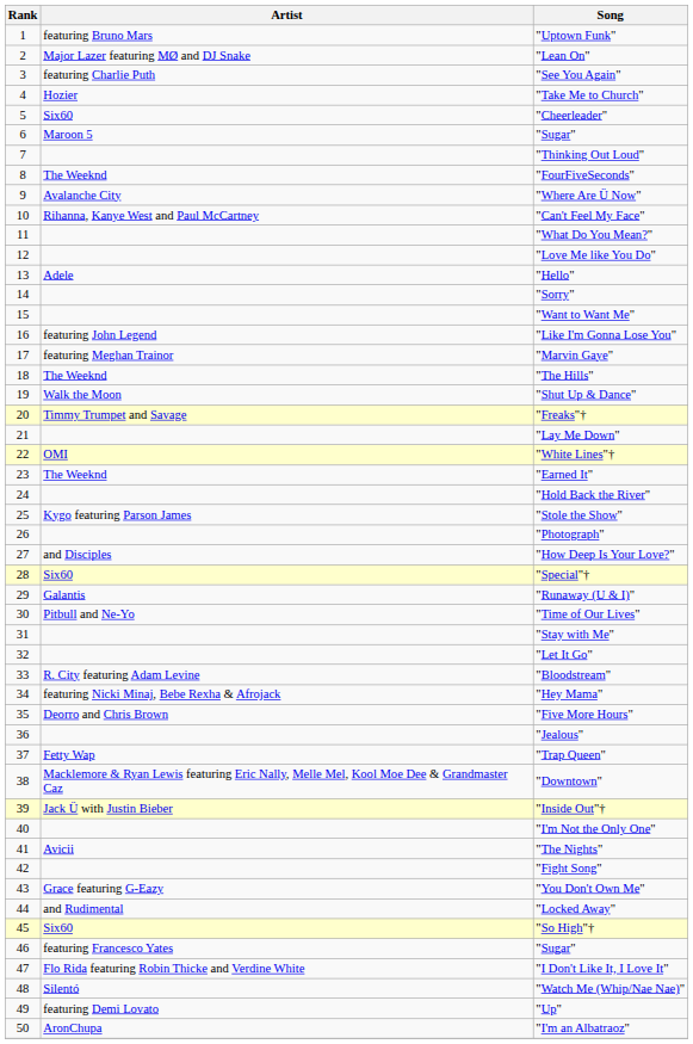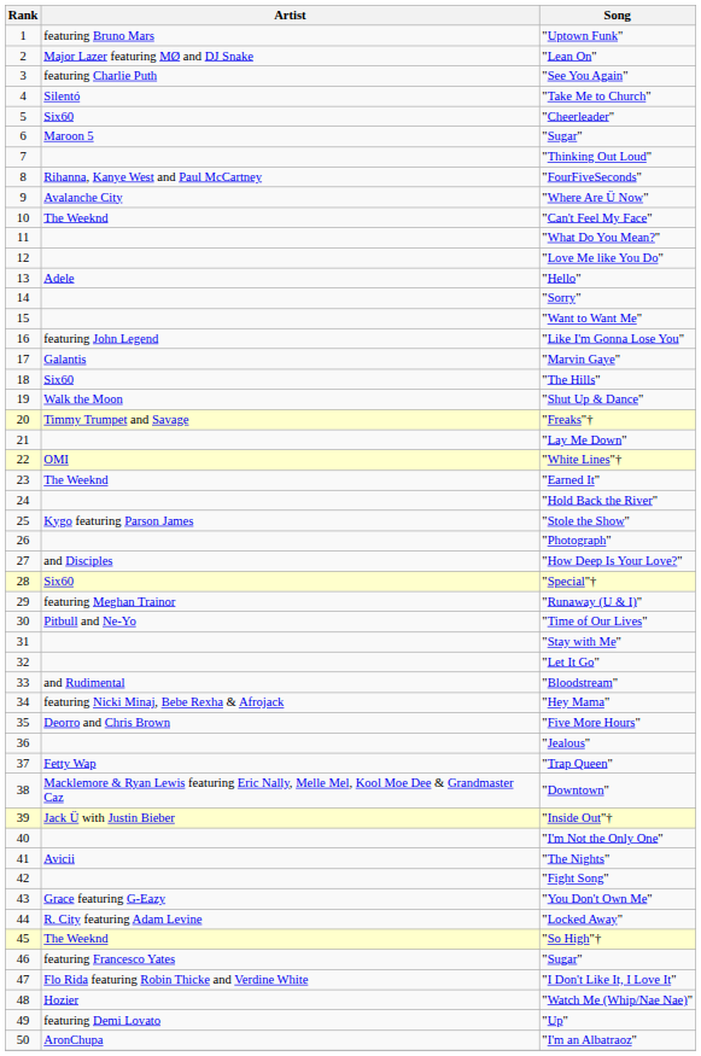"Take Me to Church" | Artist: Hozier -> Silentó
"FourFiveSeconds" | Artist: The Weeknd -> Rihanna, Kanye West and Paul McCartney
"Can't Feel My Face" | Artist: Rihanna, Kanye West and Paul McCartney -> The Weeknd
"Marvin Gaye" | Artist: featuring Meghan Trainor -> Galantis
"The Hills" | Artist: The Weeknd -> Six60
"Runaway (U & I)" | Artist: Galantis -> featuring Meghan Trainor
"Bloodstream" | Artist: R. City featuring Adam Levine -> and Rudimental
"Locked Away" | Artist: and Rudimental -> R. City featuring Adam Levine
"So High"† | Artist: Six60 -> The Weeknd
"Watch Me (Whip/Nae Nae)" | Artist: Silentó -> Hozier
